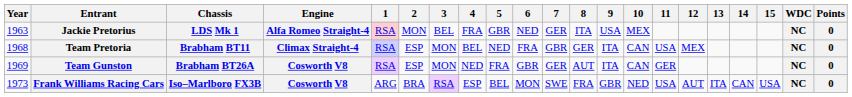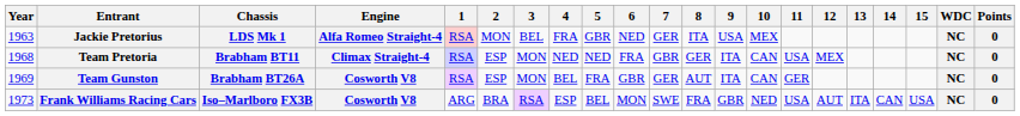Team Pretoria | 4: BEL -> NED
Team Gunston | 4: NED -> BEL
